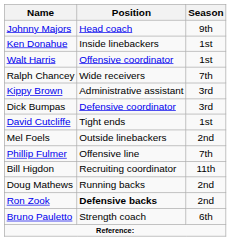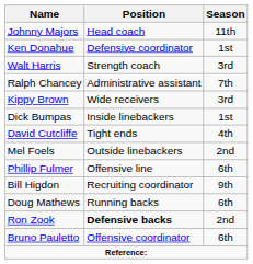Johnny Majors | Season: 9th -> 11th
Ken Donahue | Position: Inside linebackers -> Defensive coordinator
Walt Harris | Position: Offensive coordinator -> Strength coach
Walt Harris | Season: 1st -> 3rd
Ralph Chancey | Position: Wide receivers -> Administrative assistant
Kippy Brown | Position: Administrative assistant -> Wide receivers
Dick Bumpas | Position: Defensive coordinator -> Inside linebackers
Dick Bumpas | Season: 3rd -> 1st
David Cutcliffe | Season: 1st -> 4th
Phillip Fulmer | Season: 7th -> 6th
Bill Higdon | Season: 11th -> 9th
Doug Mathews | Season: 2nd -> 6th
Bruno Pauletto | Position: Strength coach -> Offensive coordinator
